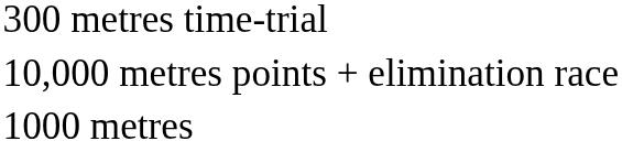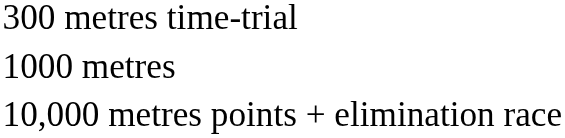rows swapped: 1000 metres <-> 10,000 metres points + elimination race
